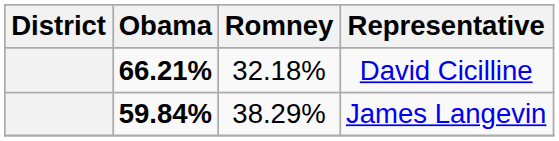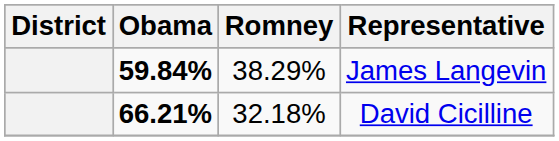rows swapped: David Cicilline <-> James Langevin
